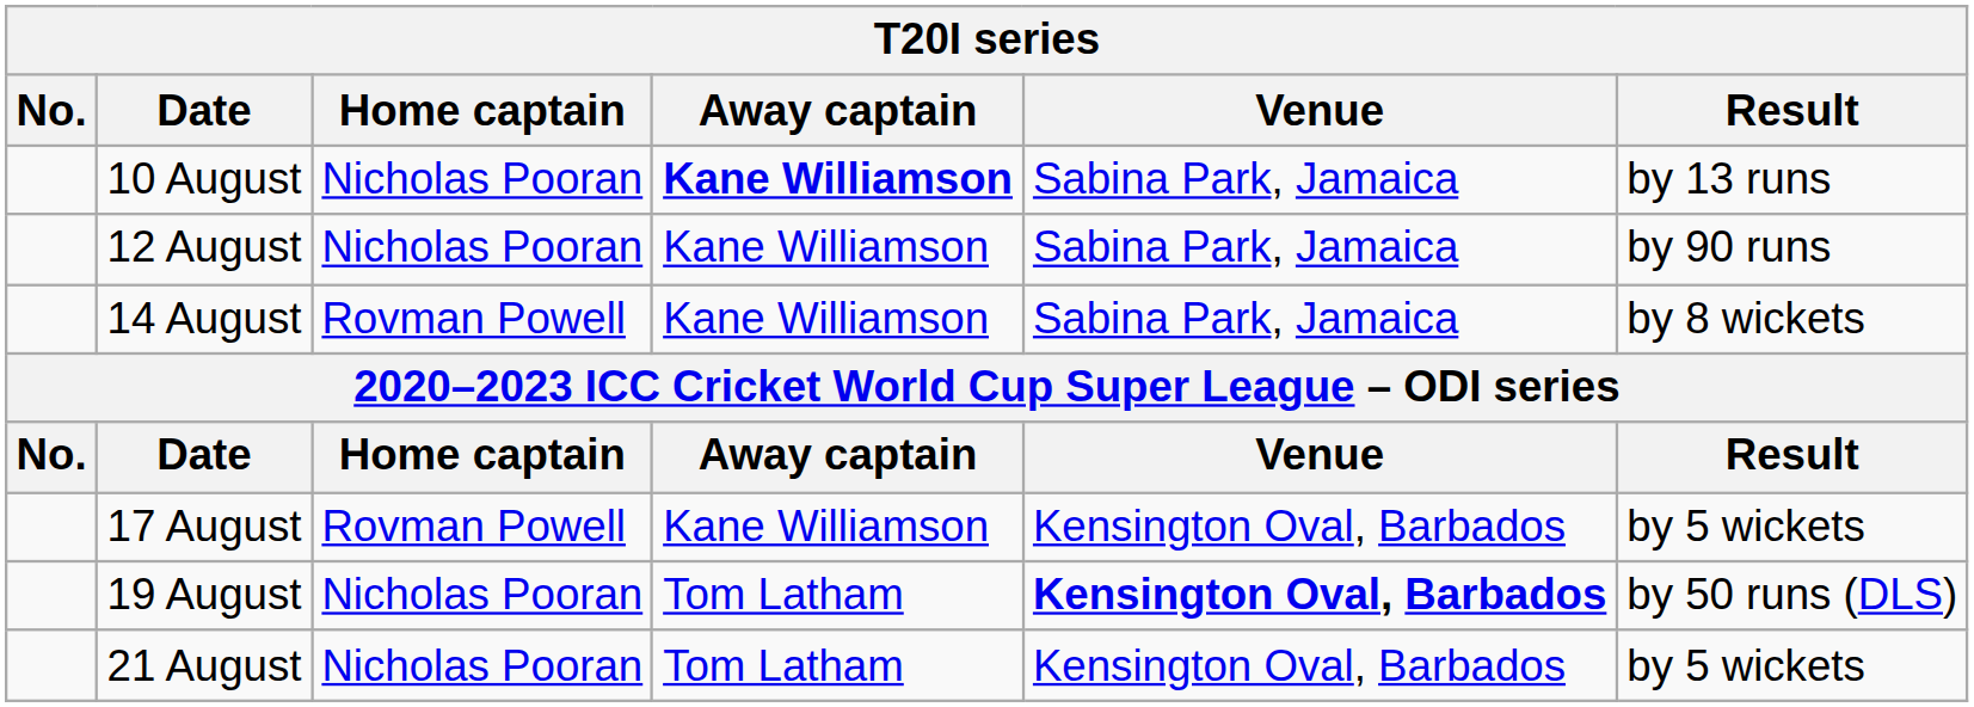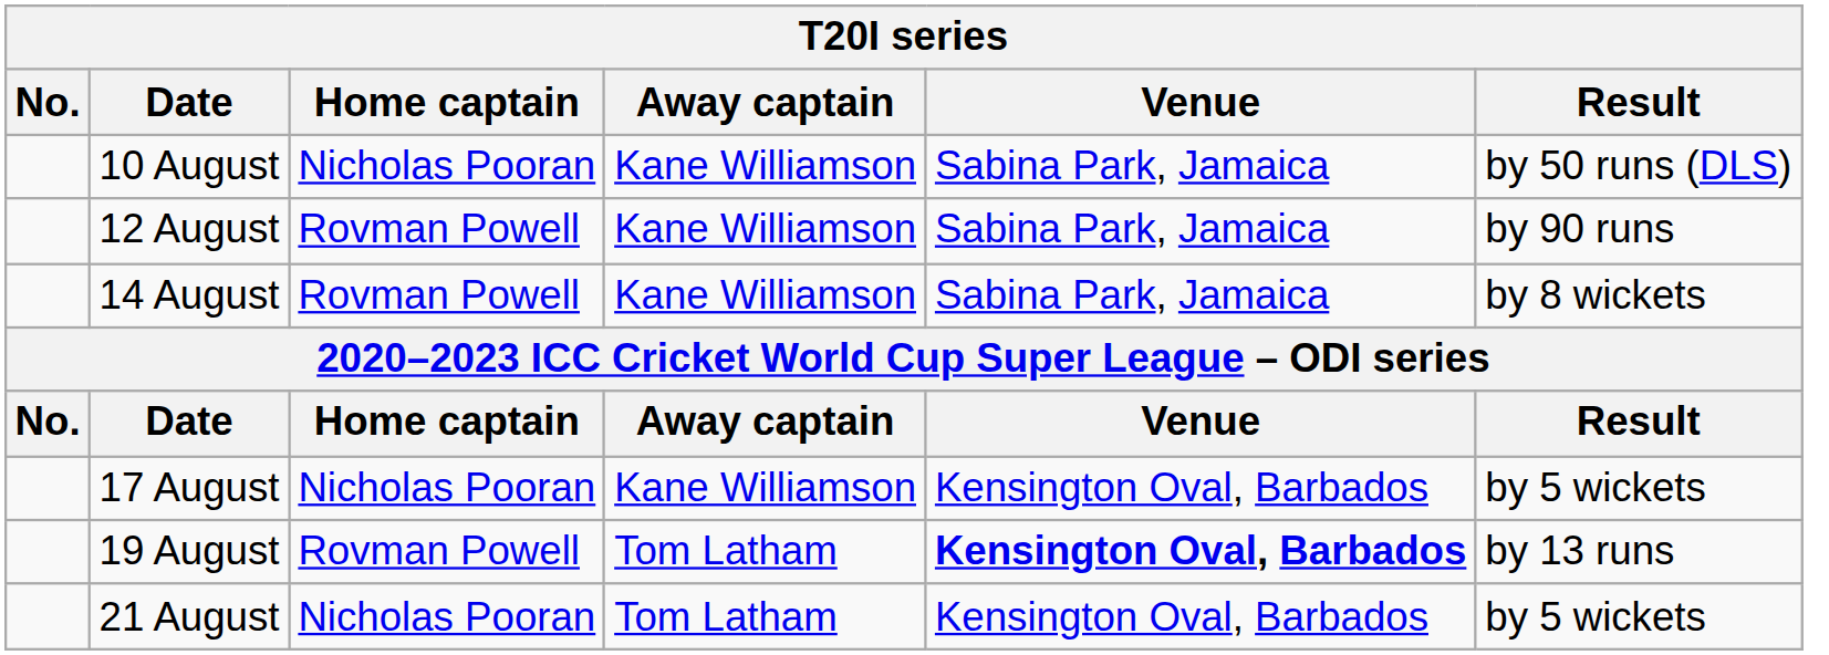10 August | Away captain: bold -> normal
10 August | Result: by 13 runs -> by 50 runs (DLS)
12 August | Home captain: Nicholas Pooran -> Rovman Powell
17 August | Home captain: Rovman Powell -> Nicholas Pooran
19 August | Home captain: Nicholas Pooran -> Rovman Powell
19 August | Result: by 50 runs (DLS) -> by 13 runs
